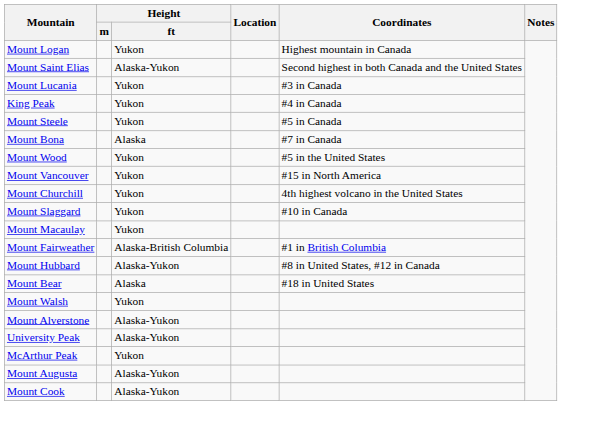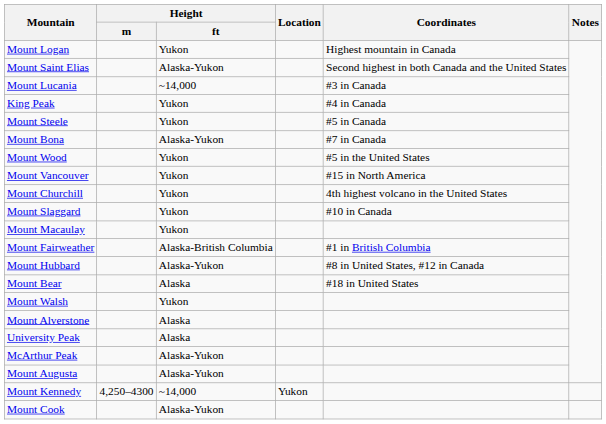Mount Lucania | Height / ft: Yukon -> ~14,000
Mount Bona | Height / ft: Alaska -> Alaska-Yukon
Mount Alverstone | Height / ft: Alaska-Yukon -> Alaska
University Peak | Height / ft: Alaska-Yukon -> Alaska
McArthur Peak | Height / ft: Yukon -> Alaska-Yukon
+ row: Mount Kennedy | 4,250–4300 | ~14,000 | Yukon
